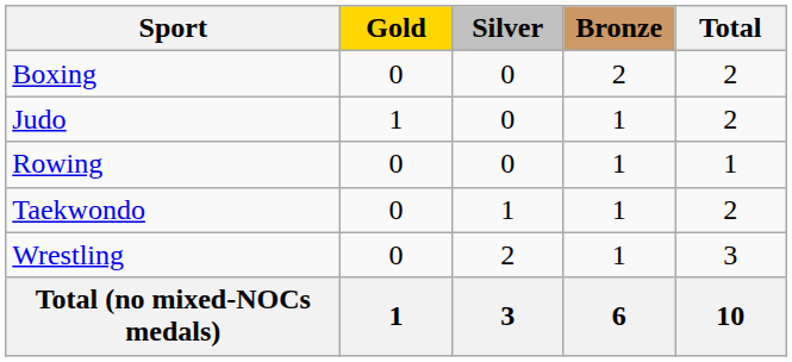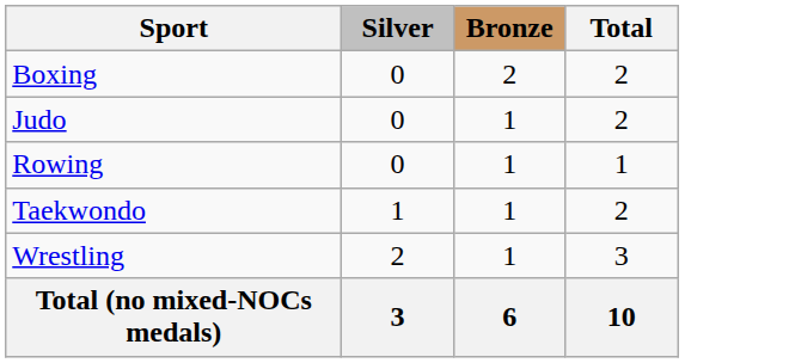- column: Gold | 0 | 1 | 0 | 0 | 0 | 1
